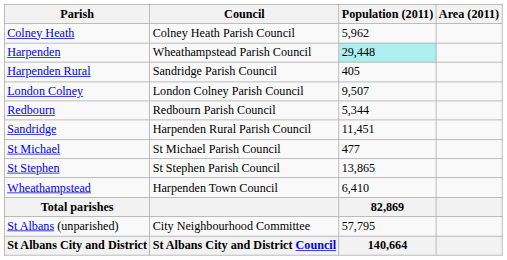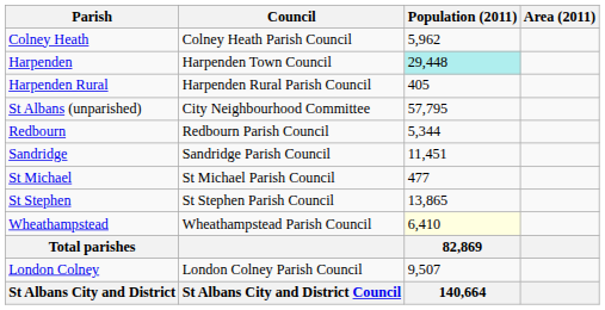Harpenden | Council: Wheathampstead Parish Council -> Harpenden Town Council
Harpenden Rural | Council: Sandridge Parish Council -> Harpenden Rural Parish Council
rows swapped: London Colney <-> St Albans (unparished)
Sandridge | Council: Harpenden Rural Parish Council -> Sandridge Parish Council
Wheathampstead | Council: Harpenden Town Council -> Wheathampstead Parish Council
Wheathampstead | Population (2011): no background -> lightyellow background
